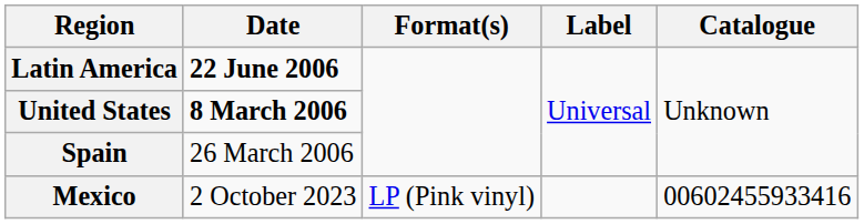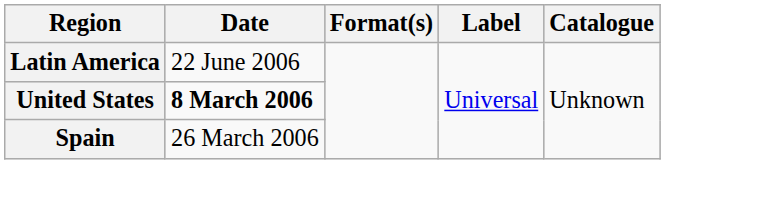Latin America | Date: bold -> normal
- row: Mexico | 2 October 2023 | LP (Pink vinyl) | 00602455933416
